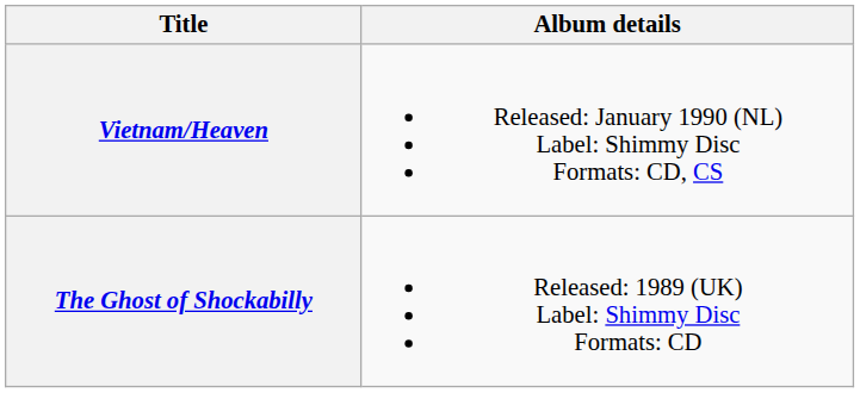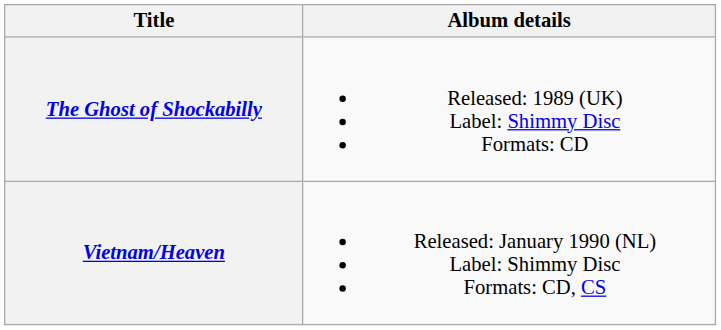rows swapped: The Ghost of Shockabilly <-> Vietnam/Heaven
